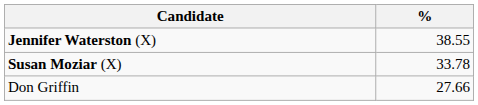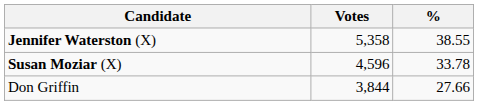+ column: Votes | 5,358 | 4,596 | 3,844
